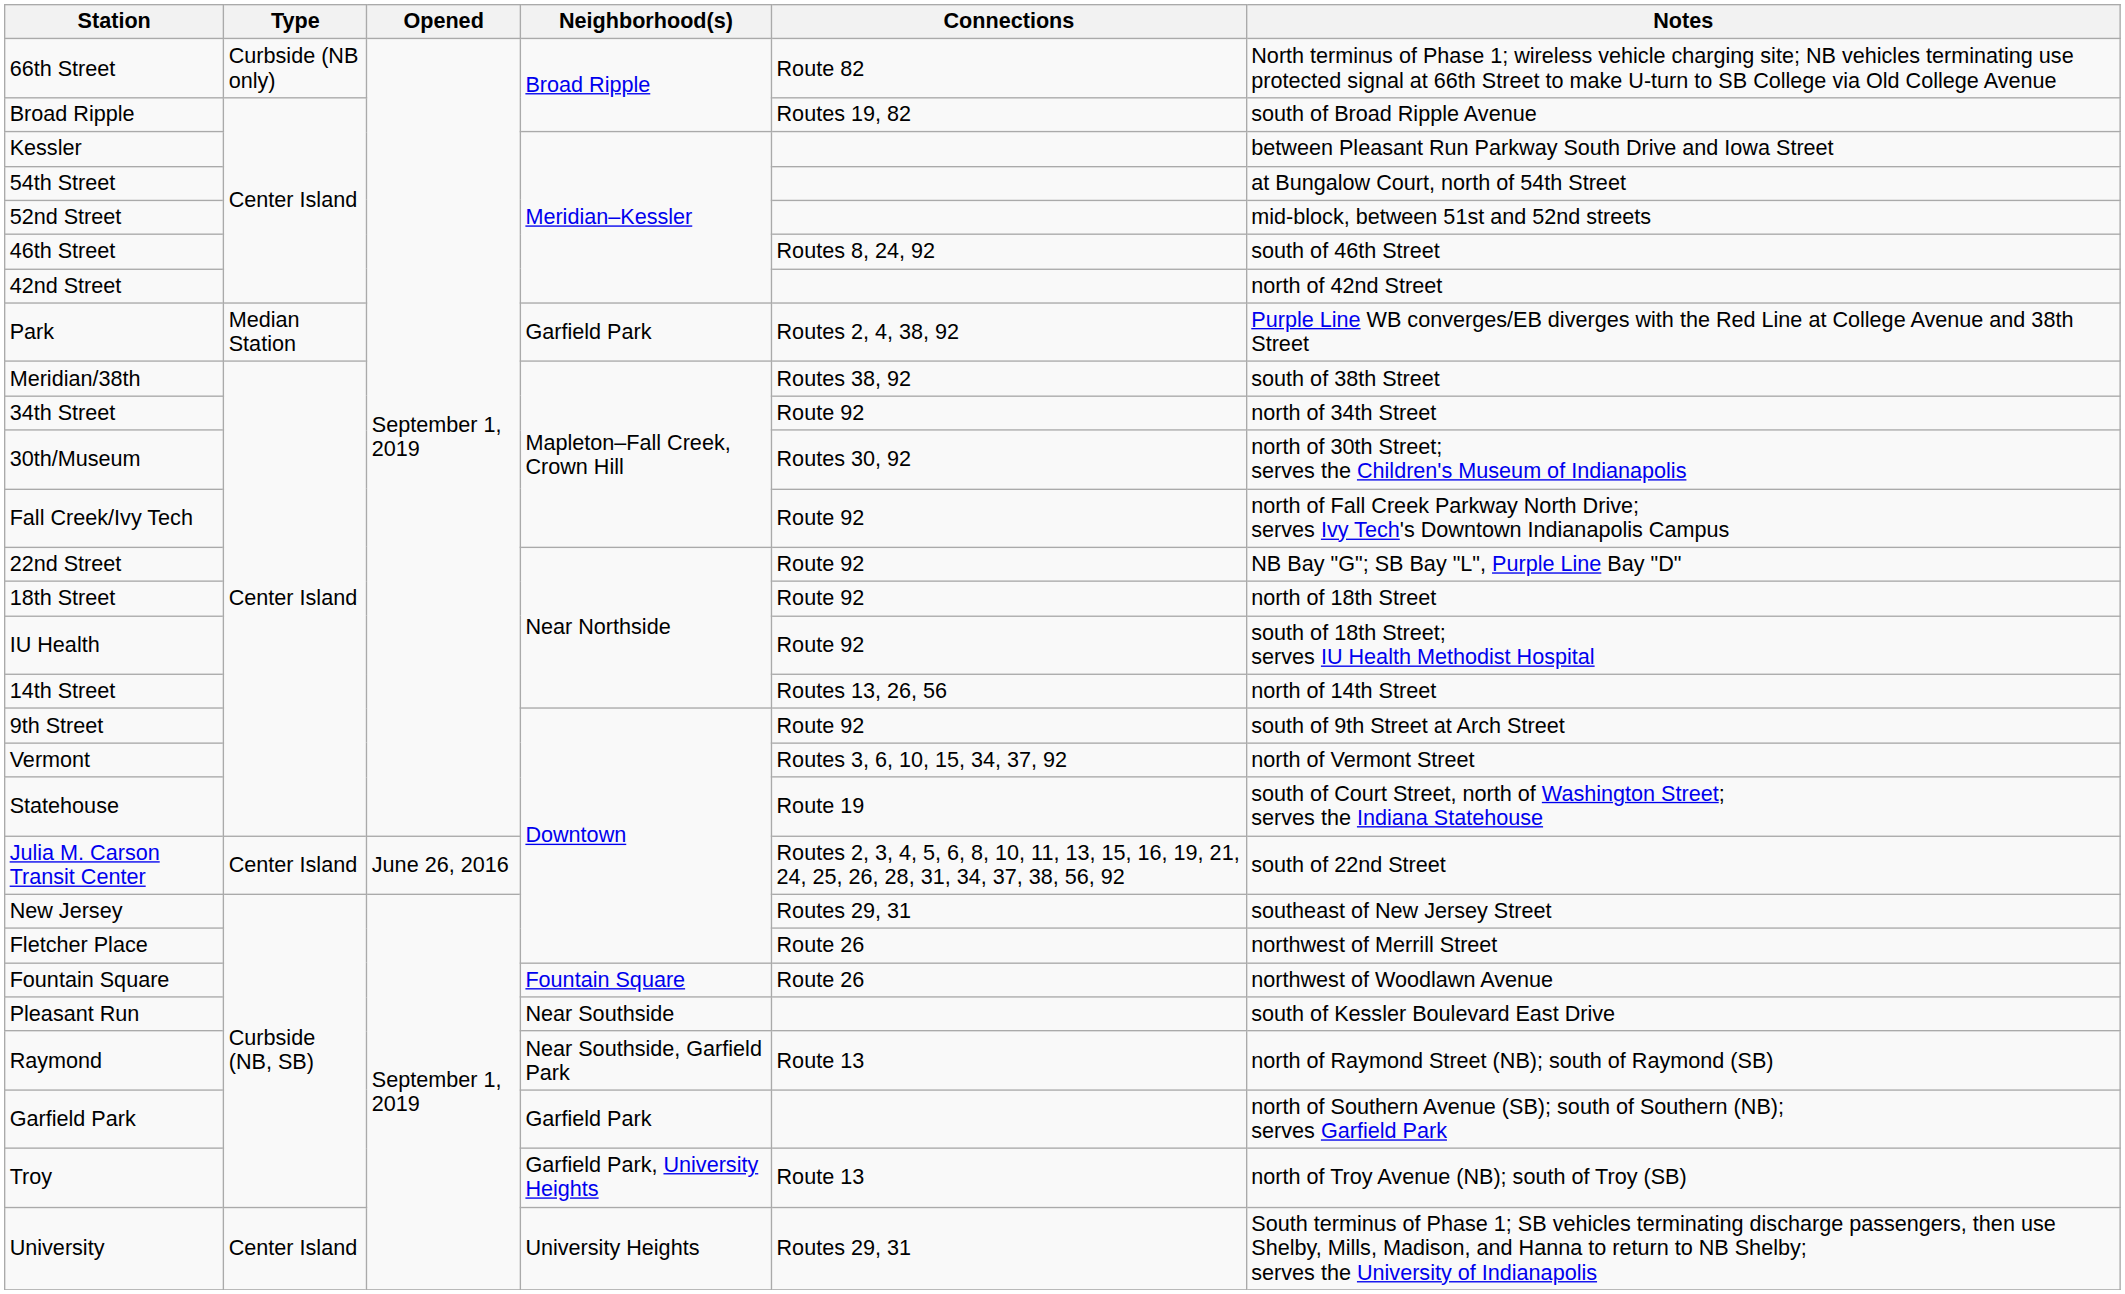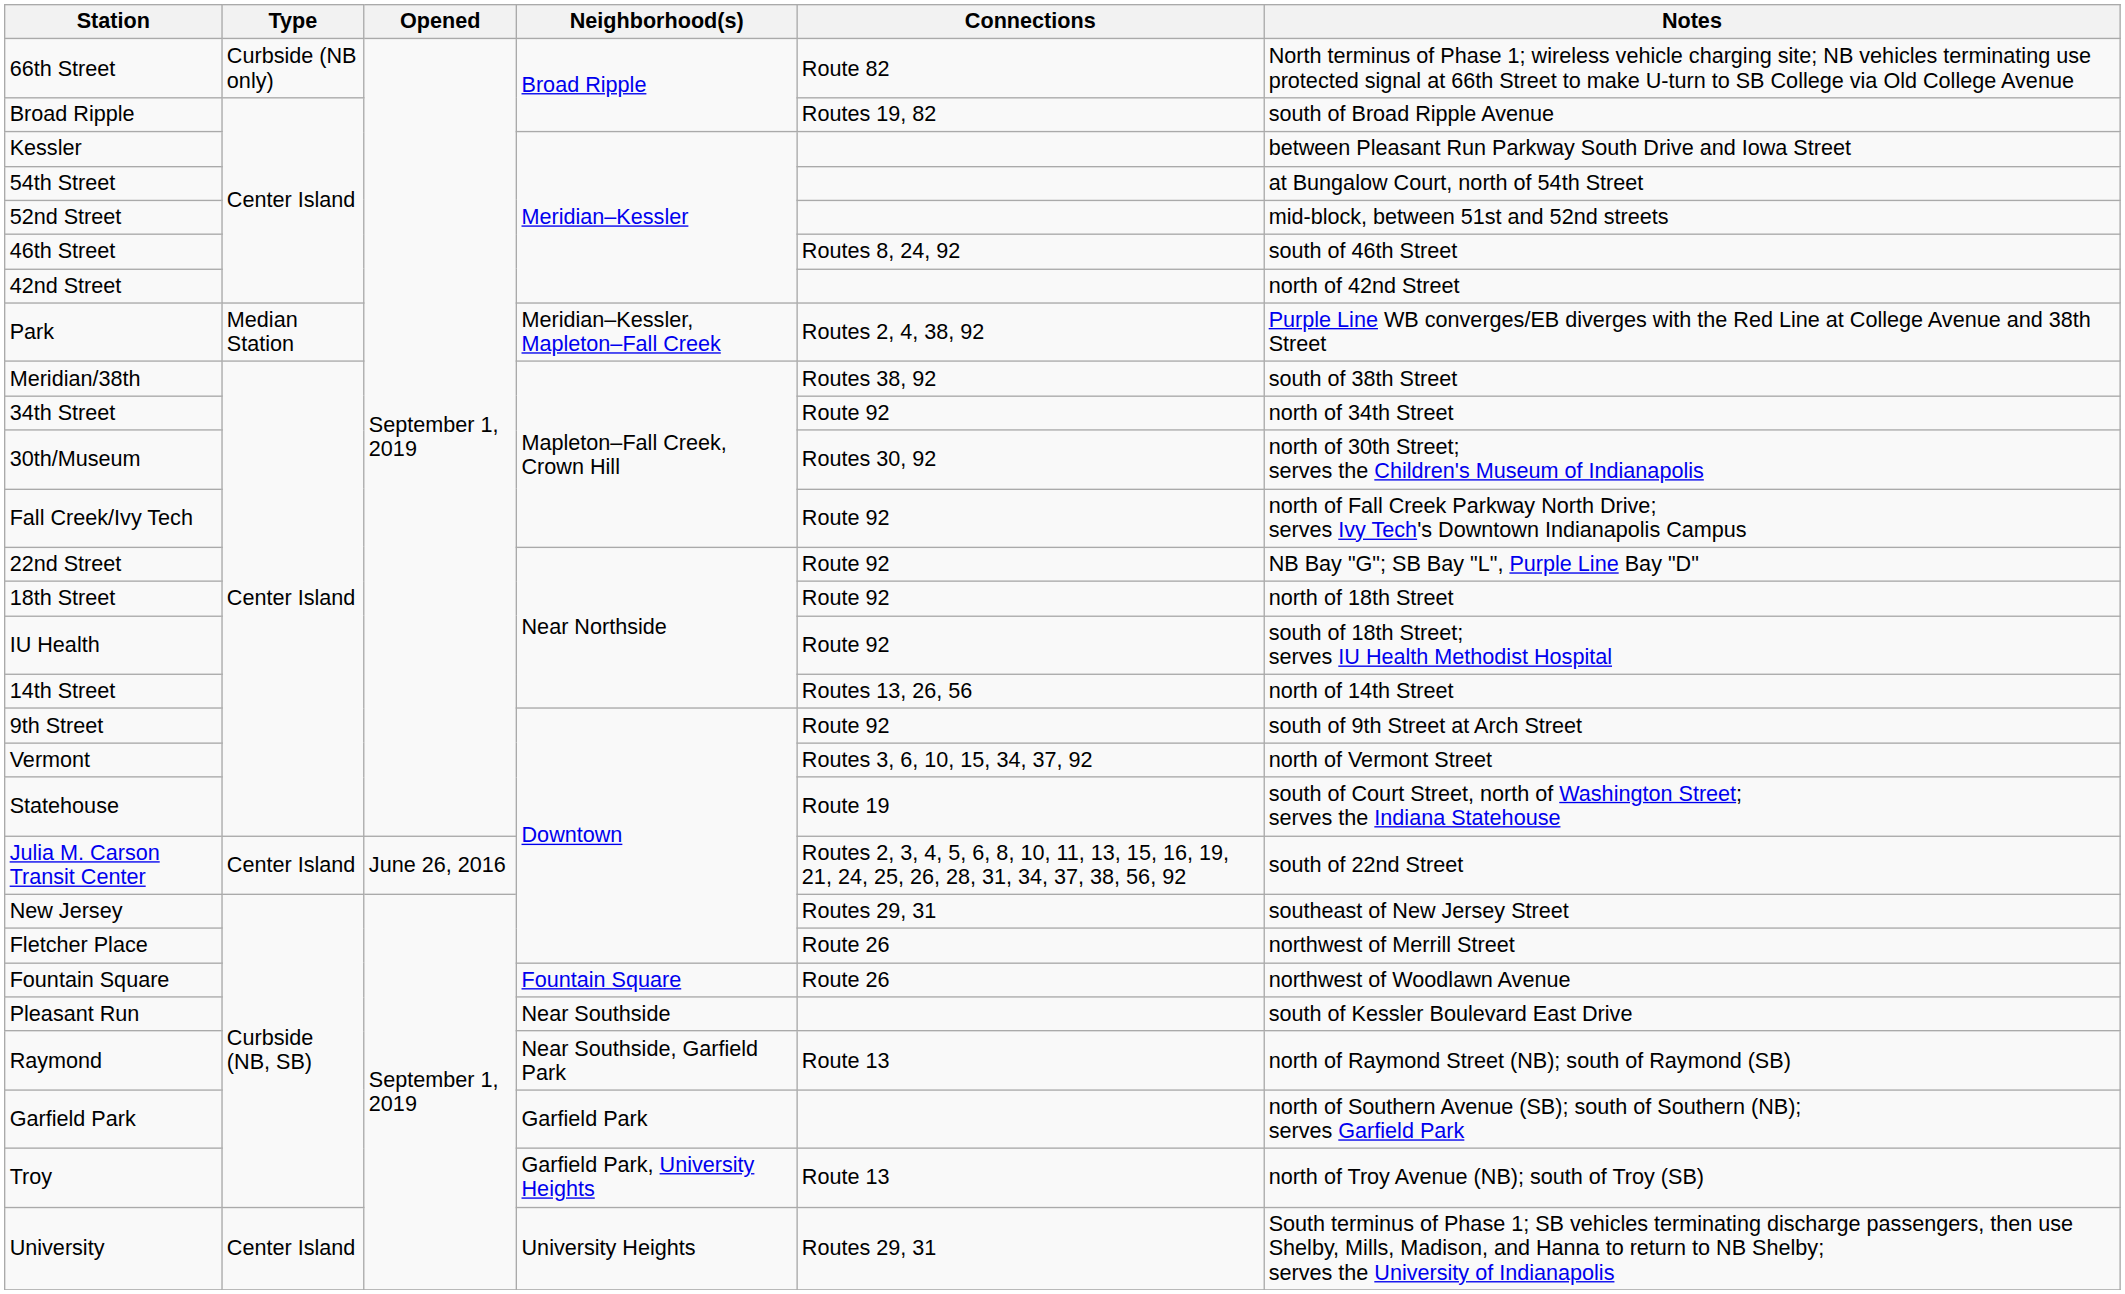Park | Neighborhood(s): Garfield Park -> Meridian–Kessler, Mapleton–Fall Creek
